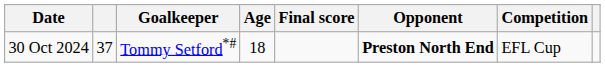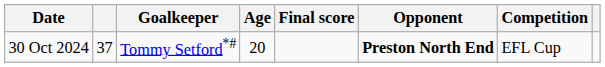30 Oct 2024 | Age: 18 -> 20
